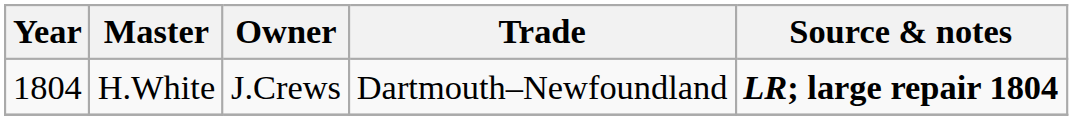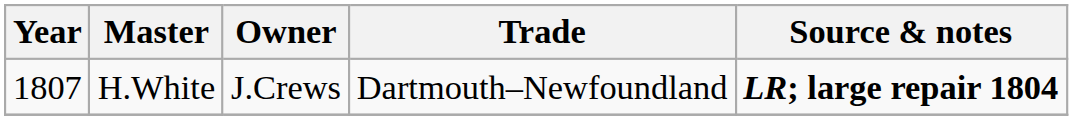H.White | Year: 1804 -> 1807
